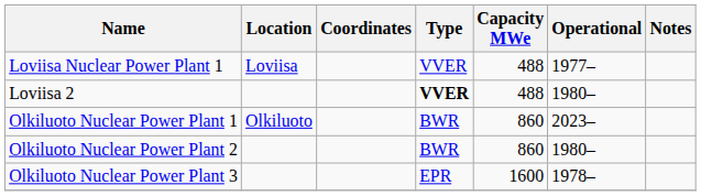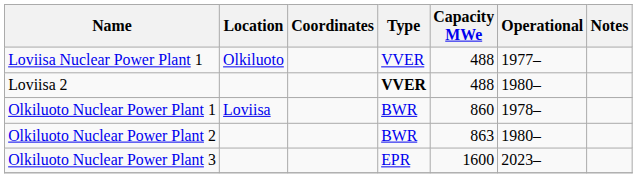Loviisa Nuclear Power Plant 1 | Location: Loviisa -> Olkiluoto
Olkiluoto Nuclear Power Plant 1 | Location: Olkiluoto -> Loviisa
Olkiluoto Nuclear Power Plant 1 | Operational: 2023– -> 1978–
Olkiluoto Nuclear Power Plant 2 | Capacity MWe: 860 -> 863
Olkiluoto Nuclear Power Plant 3 | Operational: 1978– -> 2023–
